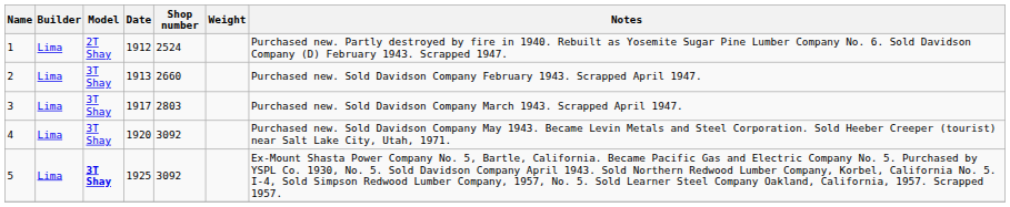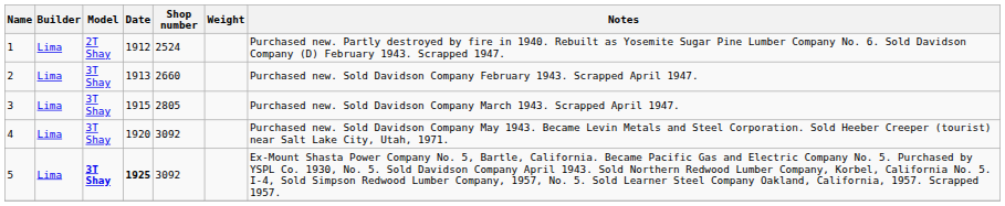3 | Date: 1917 -> 1915
3 | Shop number: 2803 -> 2805
5 | Date: normal -> bold
